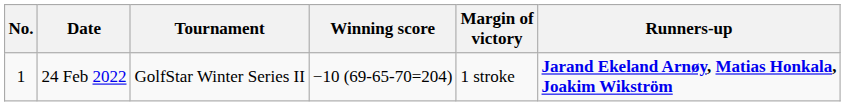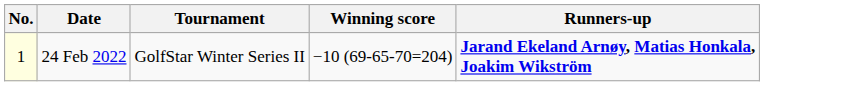- column: Margin of victory | 1 stroke
24 Feb 2022 | No.: no background -> lightyellow background
